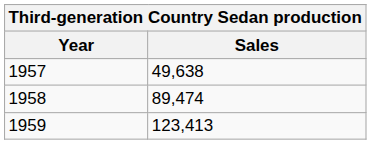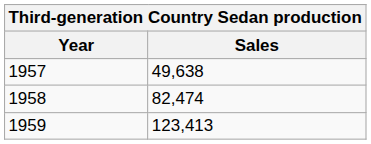1958 | Sales: 89,474 -> 82,474
